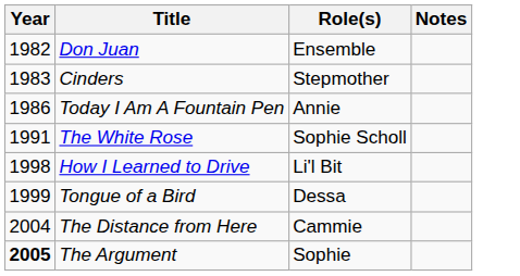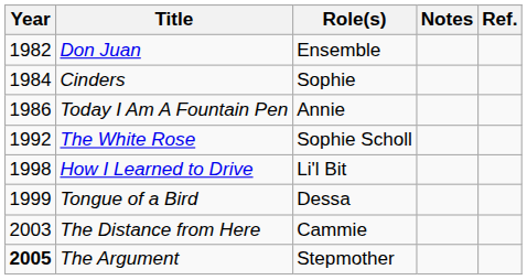+ column: Ref.
Cinders | Year: 1983 -> 1984
Cinders | Role(s): Stepmother -> Sophie
The White Rose | Year: 1991 -> 1992
The Distance from Here | Year: 2004 -> 2003
The Argument | Role(s): Sophie -> Stepmother
